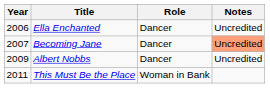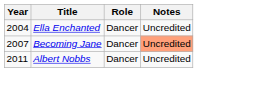Ella Enchanted | Year: 2006 -> 2004
Albert Nobbs | Year: 2009 -> 2011
- row: 2011 | This Must Be the Place | Woman in Bank
